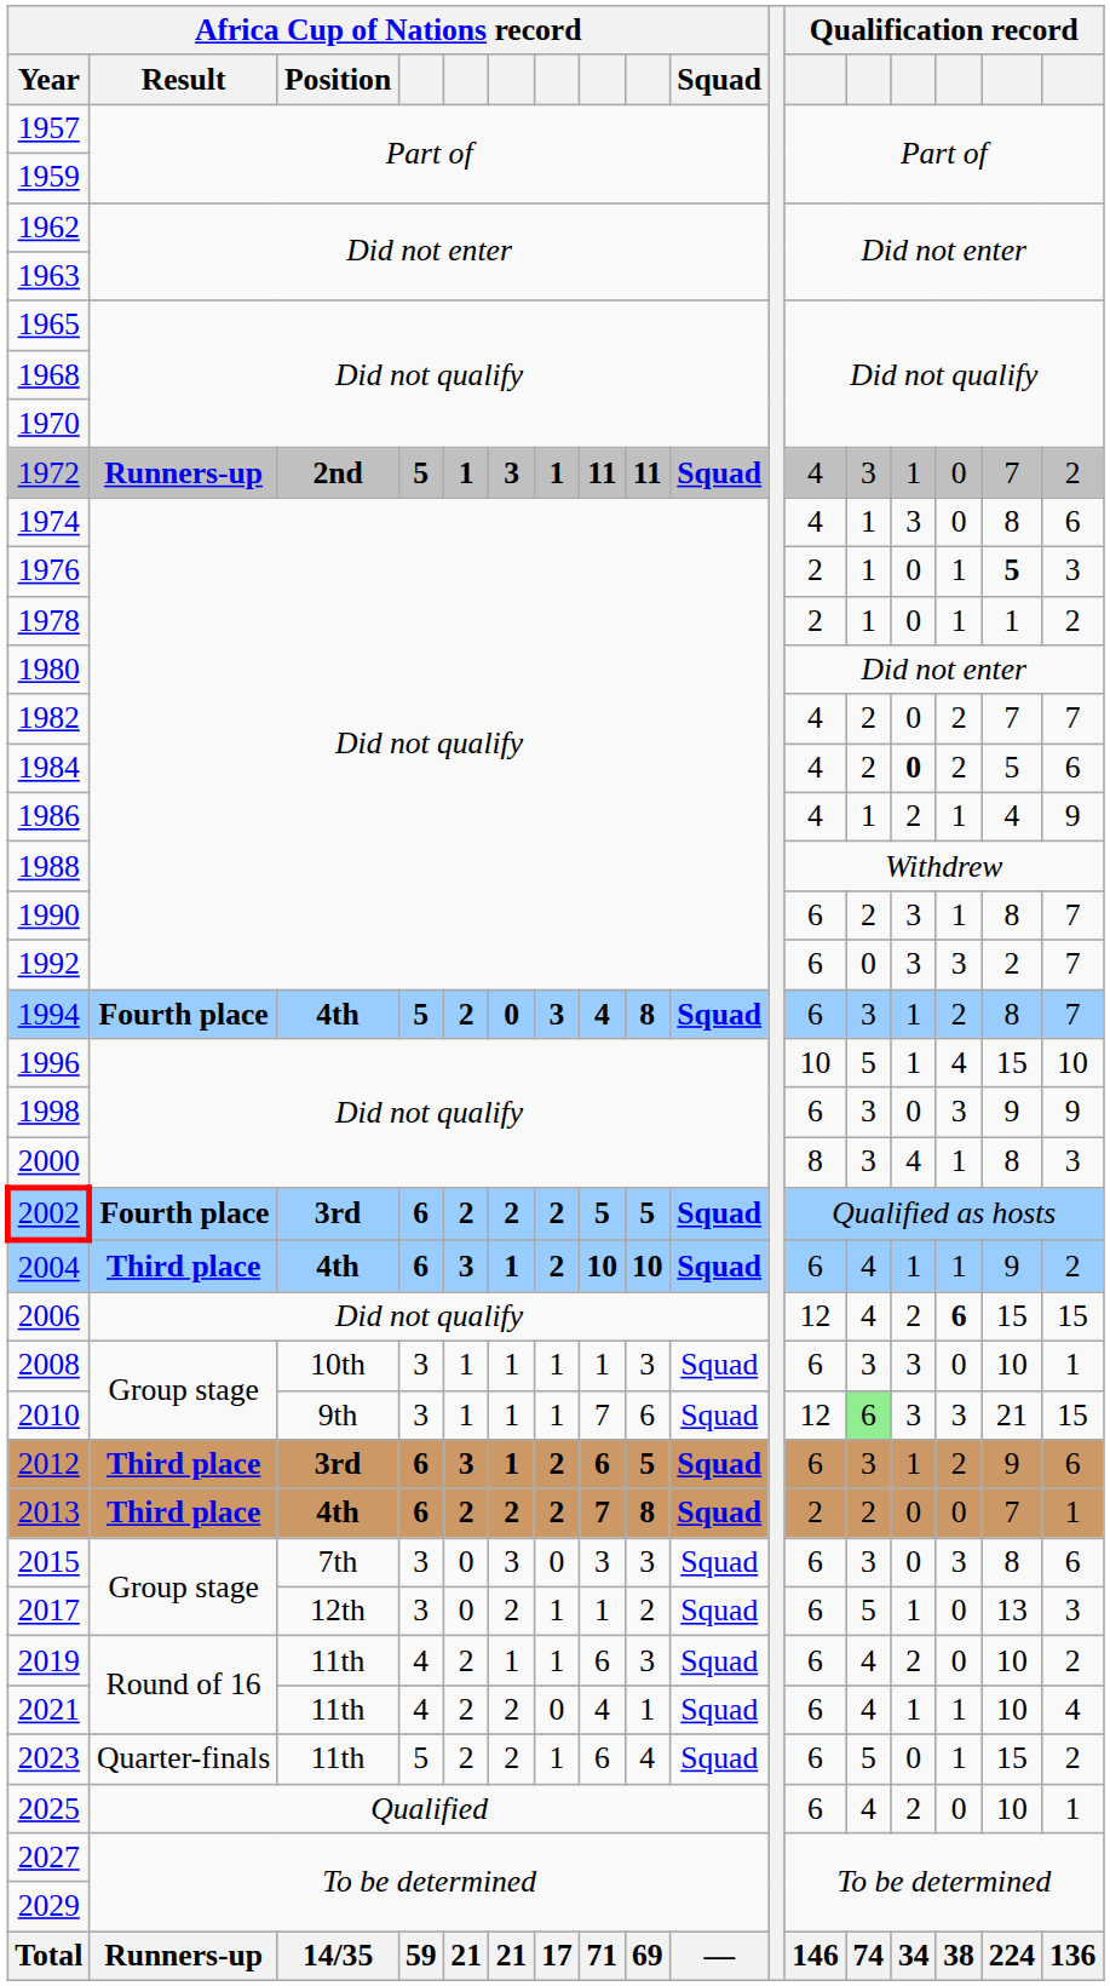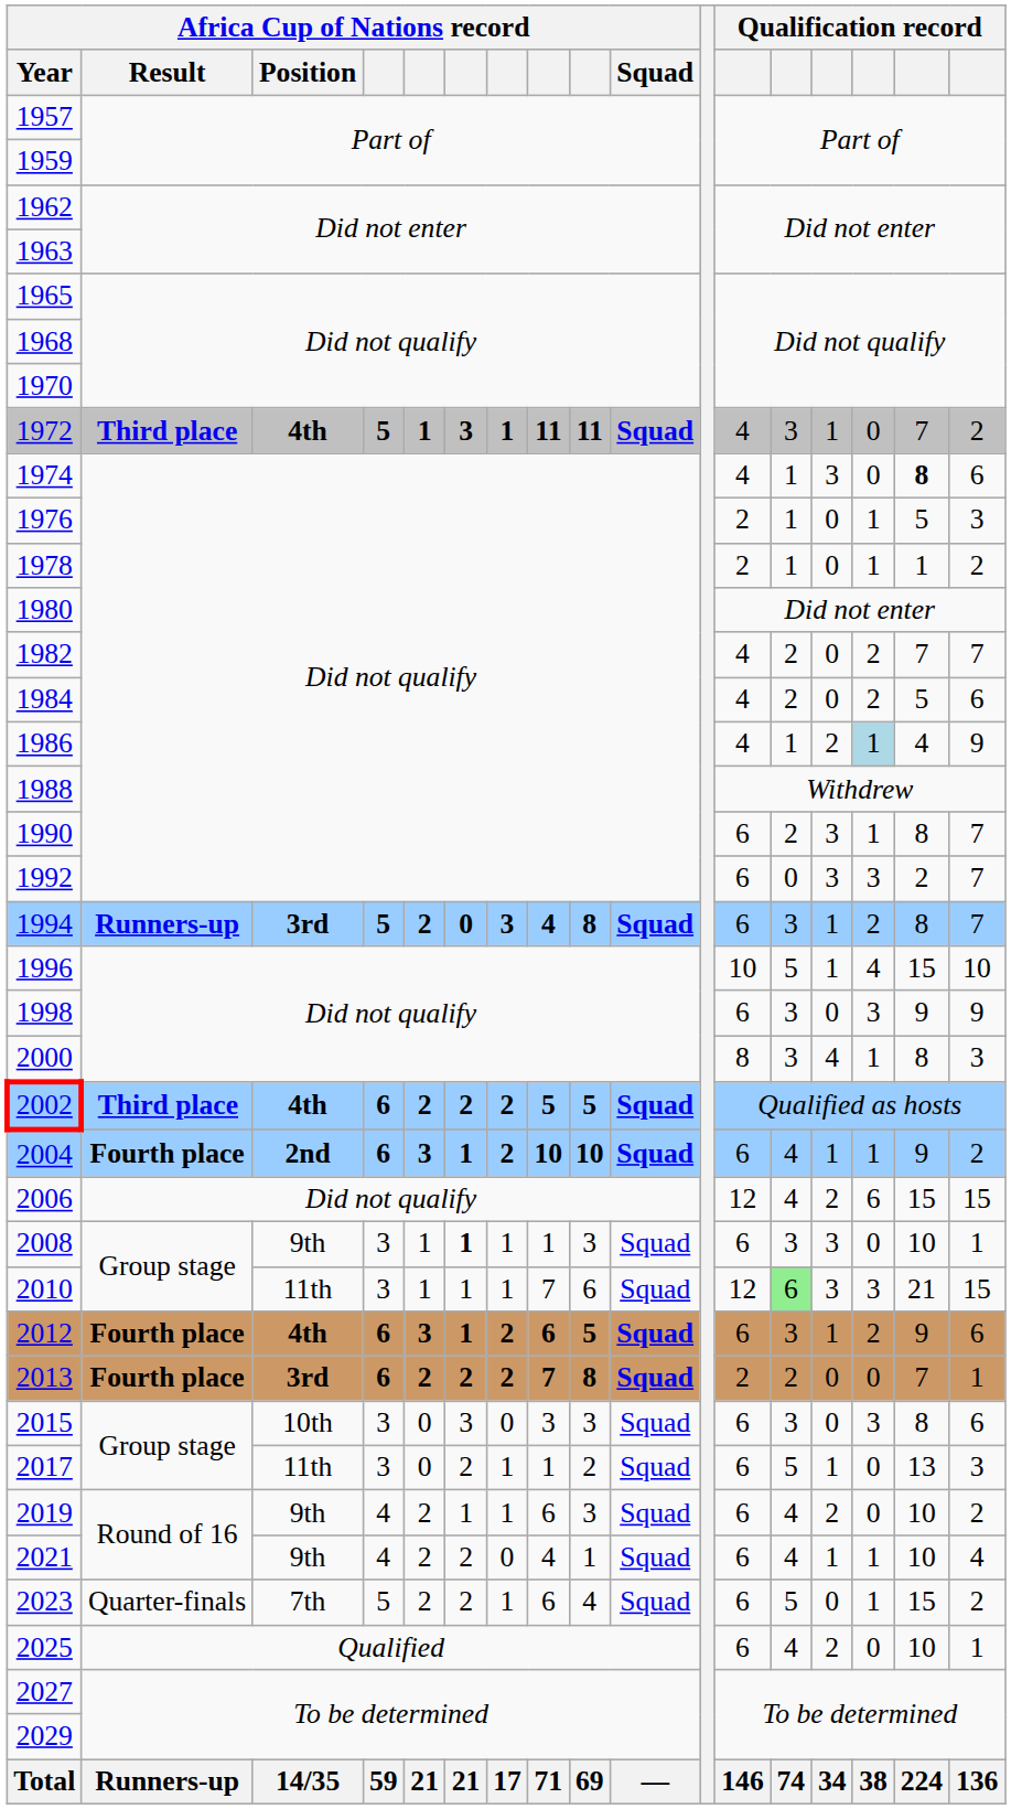1972 | Africa Cup of Nations record / Result: Runners-up -> Third place
1972 | Africa Cup of Nations record / Position: 2nd -> 4th
1974 | column 16: normal -> bold
1976 | column 16: bold -> normal
1984 | column 14: bold -> normal
1986 | column 15: no background -> lightblue background
1994 | Africa Cup of Nations record / Result: Fourth place -> Runners-up
1994 | Africa Cup of Nations record / Position: 4th -> 3rd
2002 | Africa Cup of Nations record / Result: Fourth place -> Third place
2002 | Africa Cup of Nations record / Position: 3rd -> 4th
2004 | Africa Cup of Nations record / Result: Third place -> Fourth place
2004 | Africa Cup of Nations record / Position: 4th -> 2nd
2006 | column 15: bold -> normal
2008 | Africa Cup of Nations record / Position: 10th -> 9th
2008 | column 6: normal -> bold
2010 | Africa Cup of Nations record / Position: 9th -> 11th
2012 | Africa Cup of Nations record / Result: Third place -> Fourth place
2012 | Africa Cup of Nations record / Position: 3rd -> 4th
2013 | Africa Cup of Nations record / Result: Third place -> Fourth place
2013 | Africa Cup of Nations record / Position: 4th -> 3rd
2015 | Africa Cup of Nations record / Position: 7th -> 10th
2017 | Africa Cup of Nations record / Position: 12th -> 11th
2019 | Africa Cup of Nations record / Position: 11th -> 9th
2021 | Africa Cup of Nations record / Position: 11th -> 9th
2023 | Africa Cup of Nations record / Position: 11th -> 7th
